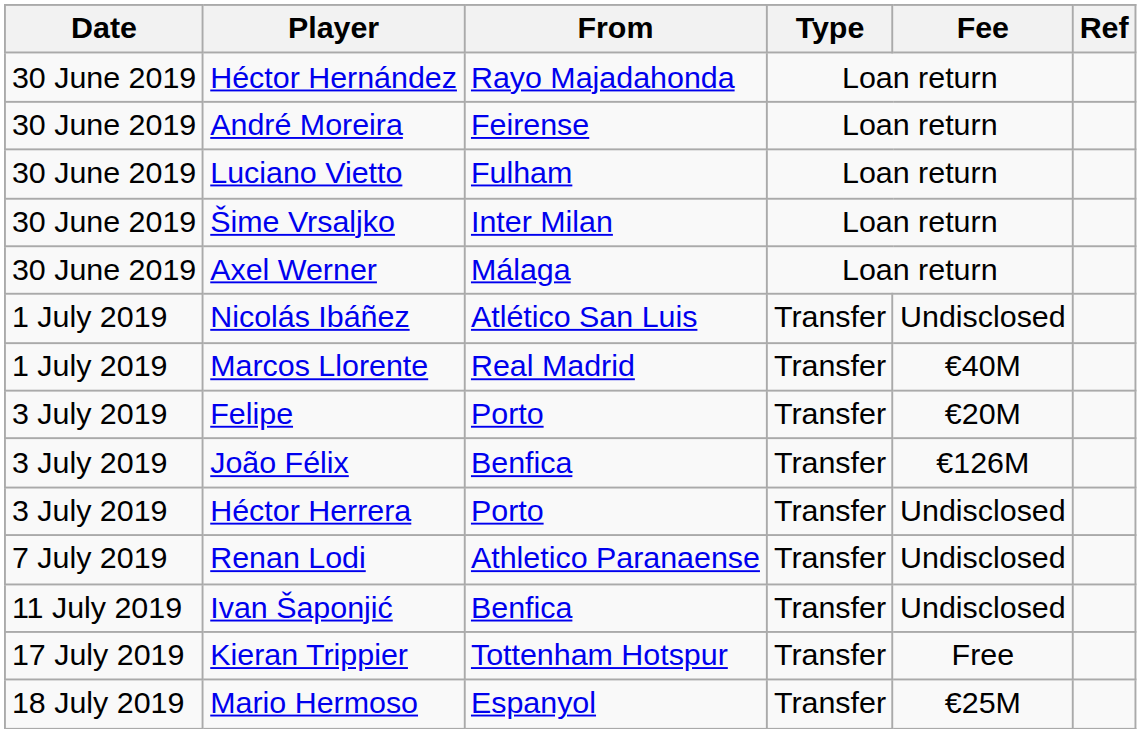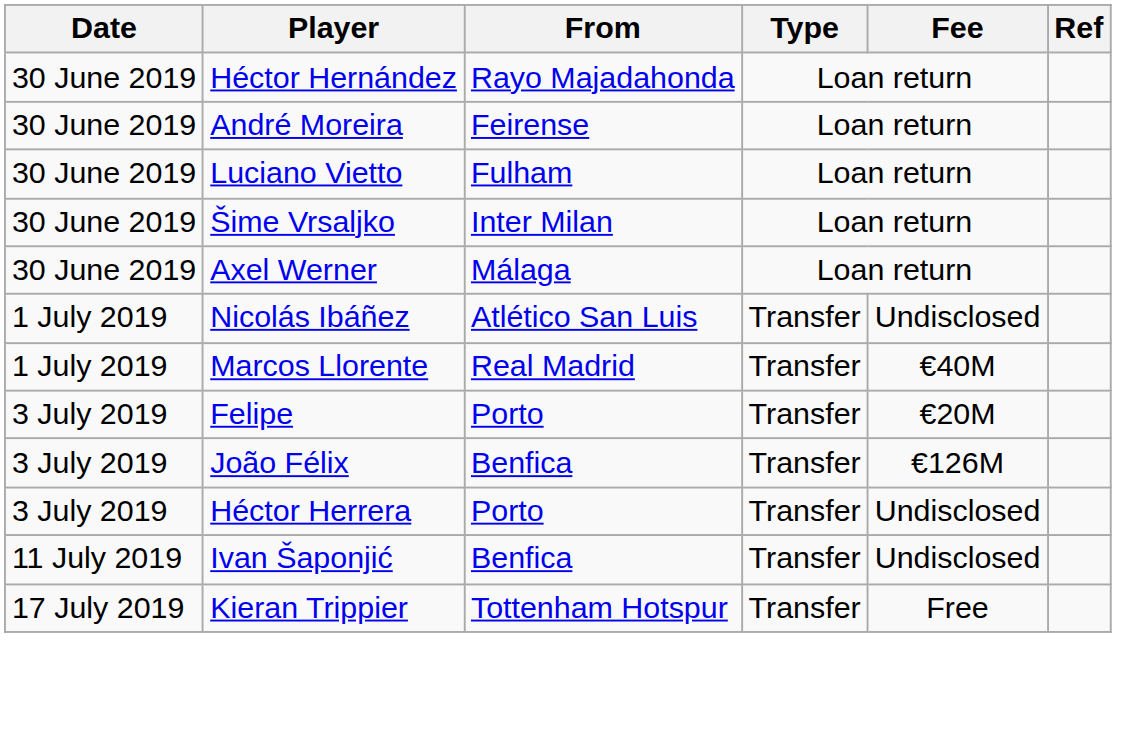- row: 7 July 2019 | Renan Lodi | Athletico Paranaense | Transfer | Undisclosed
- row: 18 July 2019 | Mario Hermoso | Espanyol | Transfer | €25M
